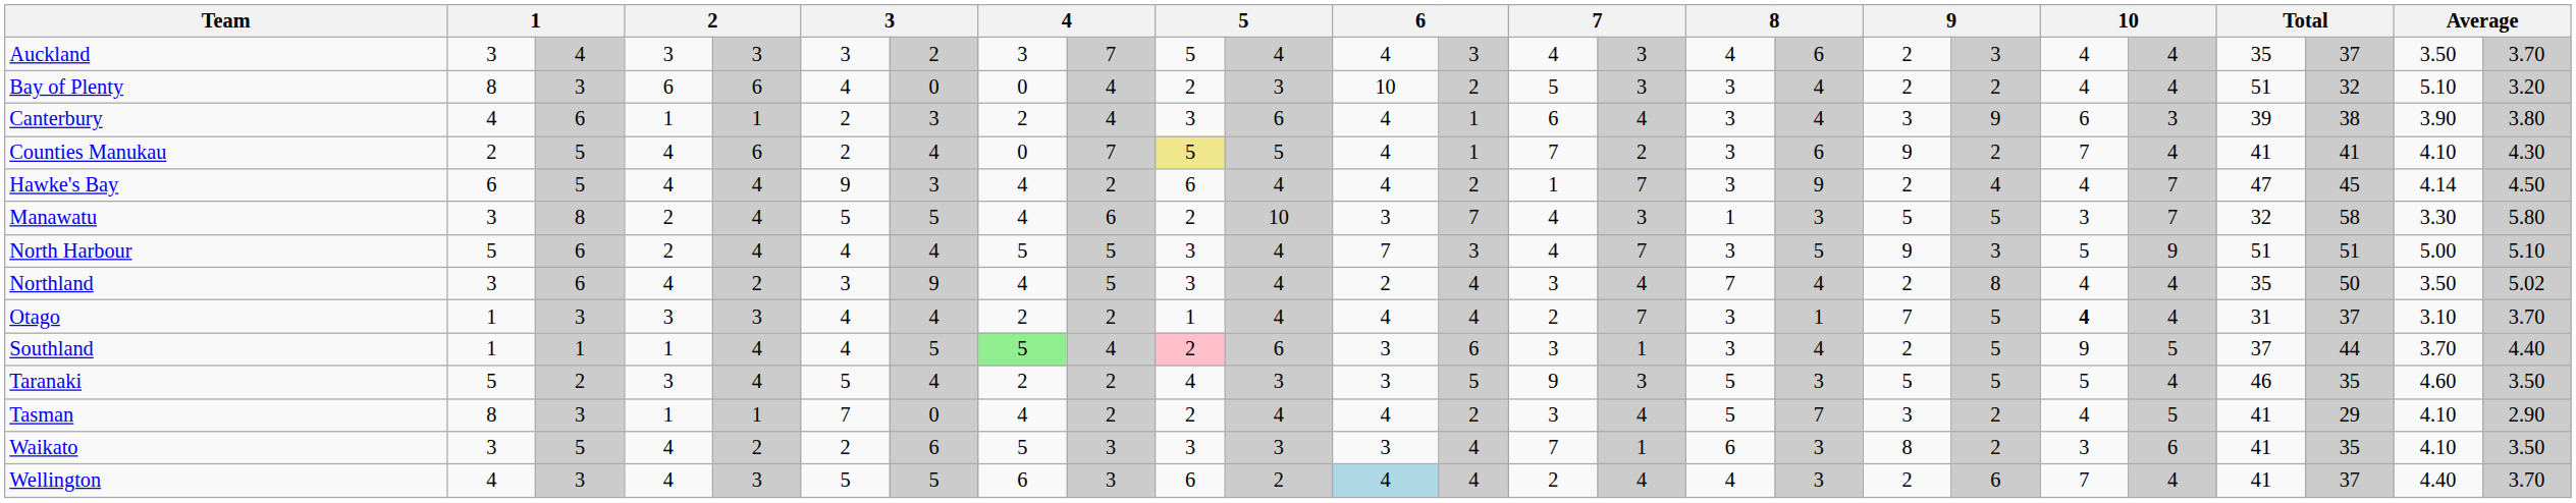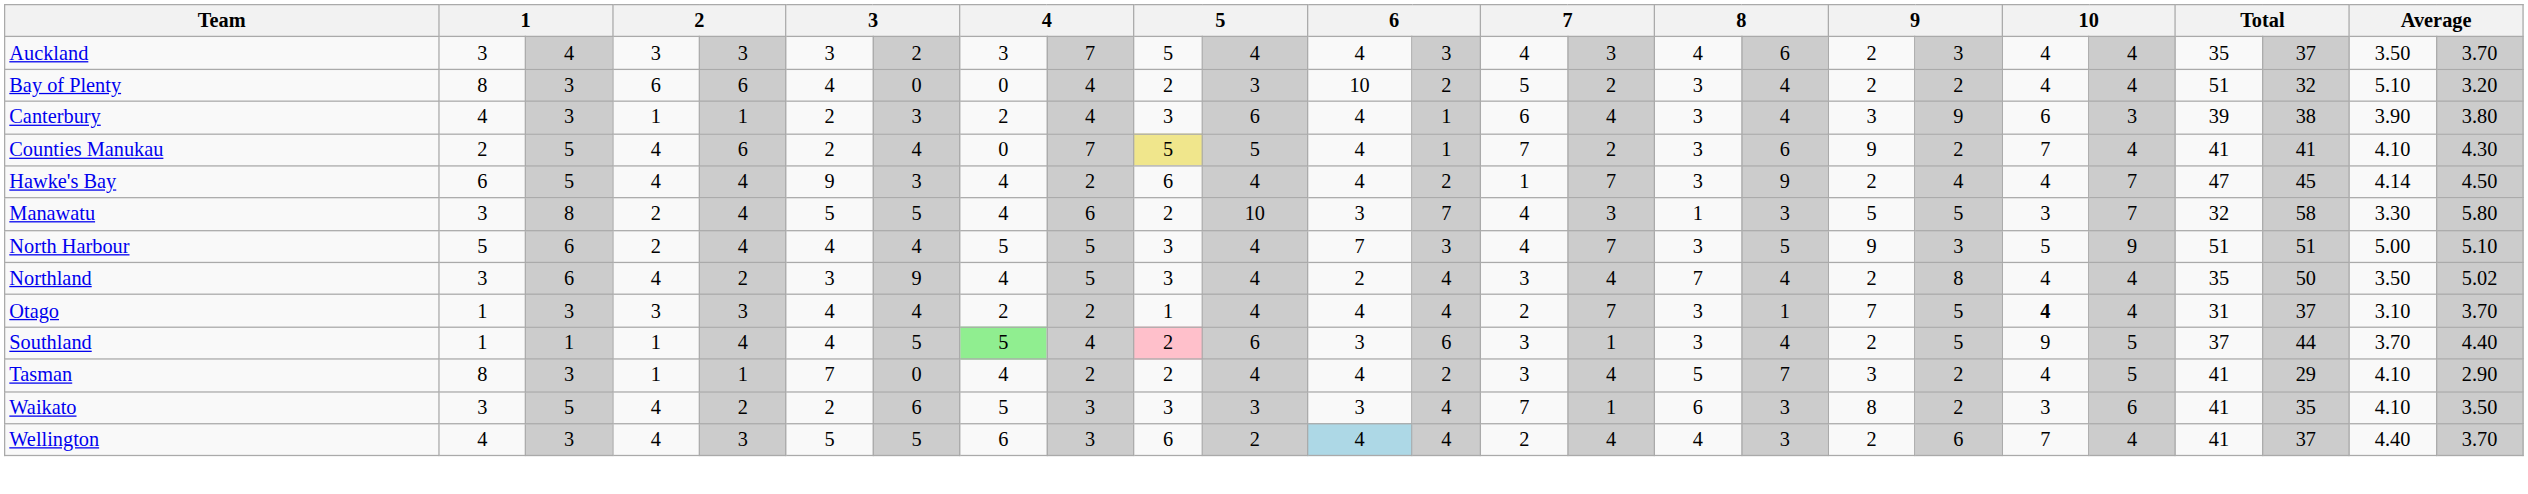Bay of Plenty | column 15: 3 -> 2
Canterbury | column 3: 6 -> 3
- row: Taranaki | 5 | 2 | 3 | 4 | 5 | 4 | 2 | 2 | 4 | 3 | 3 | 5 | 9 | 3 | 5 | 3 | 5 | 5 | 5 | 4 | 46 | 35 | 4.60 | 3.50
